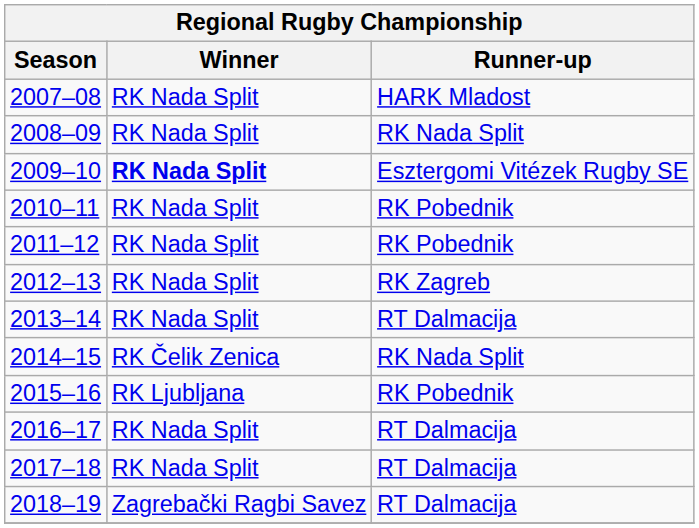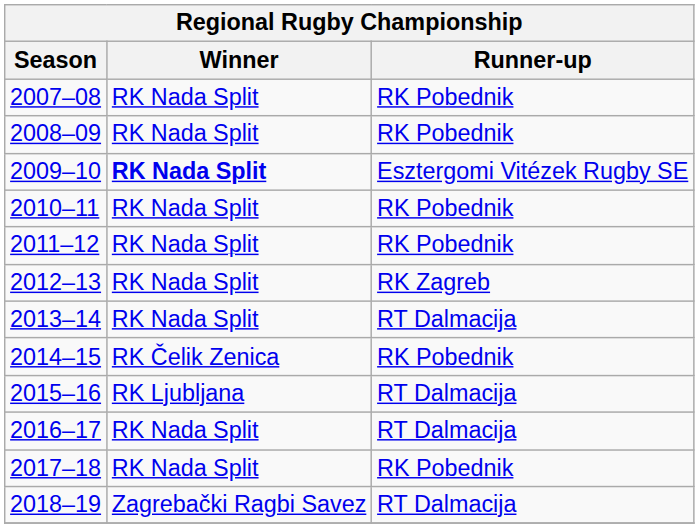2007–08 | Runner-up: HARK Mladost -> RK Pobednik
2008–09 | Runner-up: RK Nada Split -> RK Pobednik
2014–15 | Runner-up: RK Nada Split -> RK Pobednik
2015–16 | Runner-up: RK Pobednik -> RT Dalmacija
2017–18 | Runner-up: RT Dalmacija -> RK Pobednik
